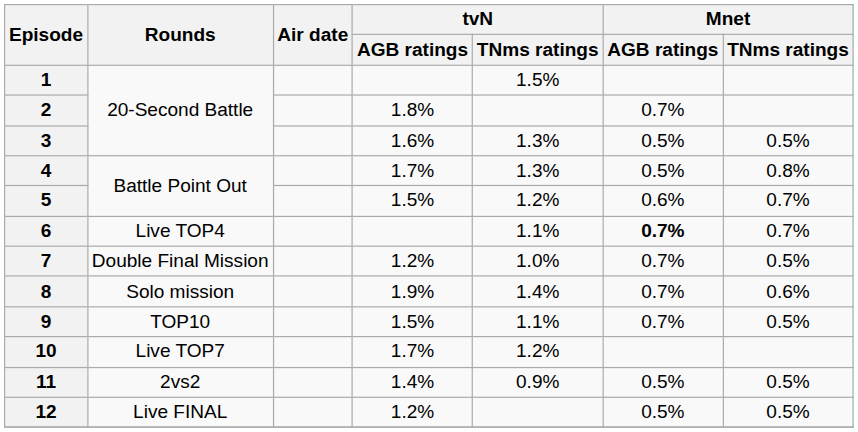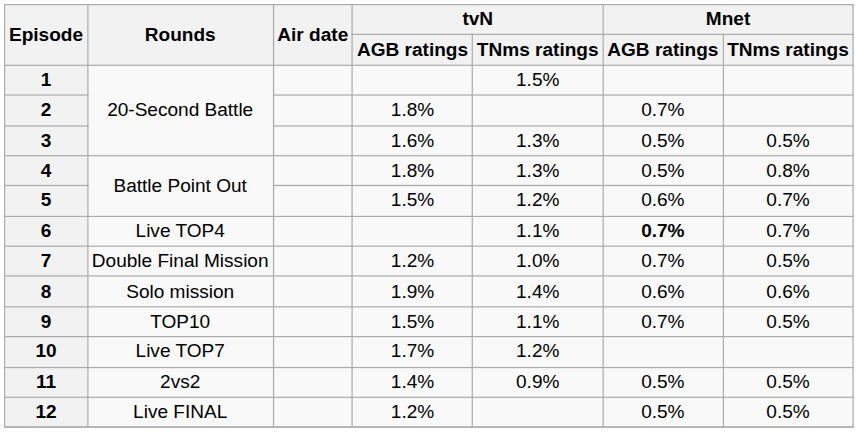4 | tvN / AGB ratings: 1.7% -> 1.8%
8 | Mnet / AGB ratings: 0.7% -> 0.6%
